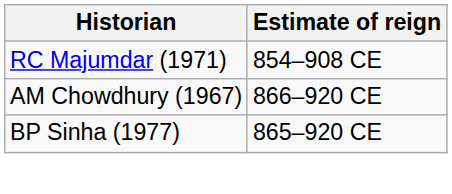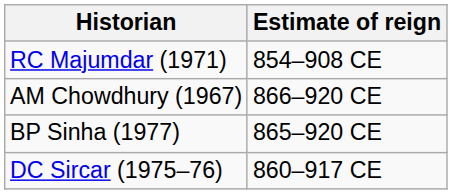+ row: DC Sircar (1975–76) | 860–917 CE
